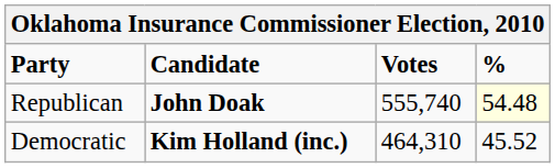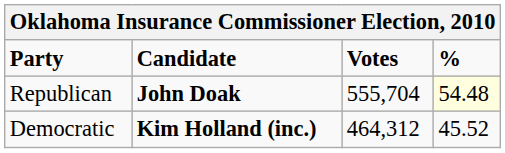Republican | Votes: 555,740 -> 555,704
Democratic | Votes: 464,310 -> 464,312
